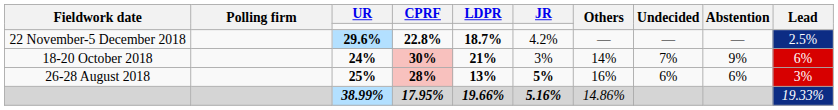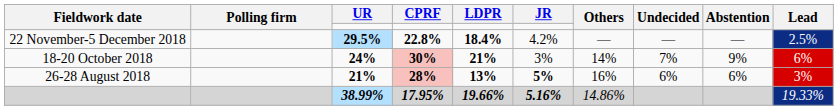22 November-5 December 2018 | UR: 29.6% -> 29.5%
22 November-5 December 2018 | LDPR: 18.7% -> 18.4%
26-28 August 2018 | UR: 25% -> 21%
